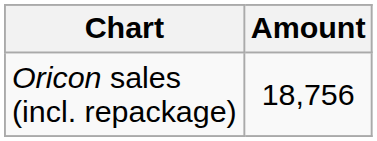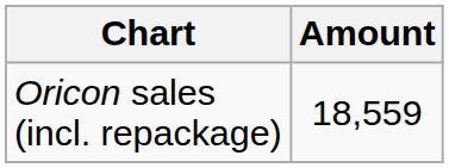Oricon sales (incl. repackage) | Amount: 18,756 -> 18,559
